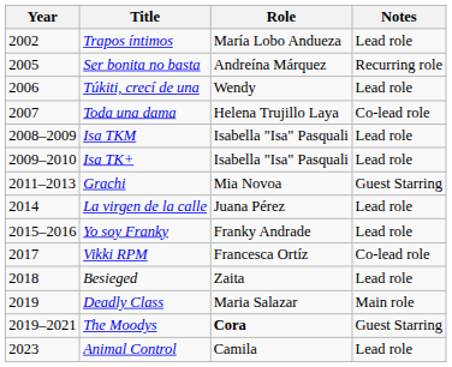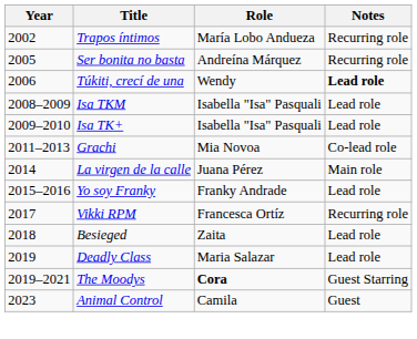Trapos íntimos | Notes: Lead role -> Recurring role
Túkiti, crecí de una | Notes: normal -> bold
- row: 2007 | Toda una dama | Helena Trujillo Laya | Co-lead role
Grachi | Notes: Guest Starring -> Co-lead role
La virgen de la calle | Notes: Lead role -> Main role
Vikki RPM | Notes: Co-lead role -> Recurring role
Deadly Class | Notes: Main role -> Lead role
Animal Control | Notes: Lead role -> Guest
